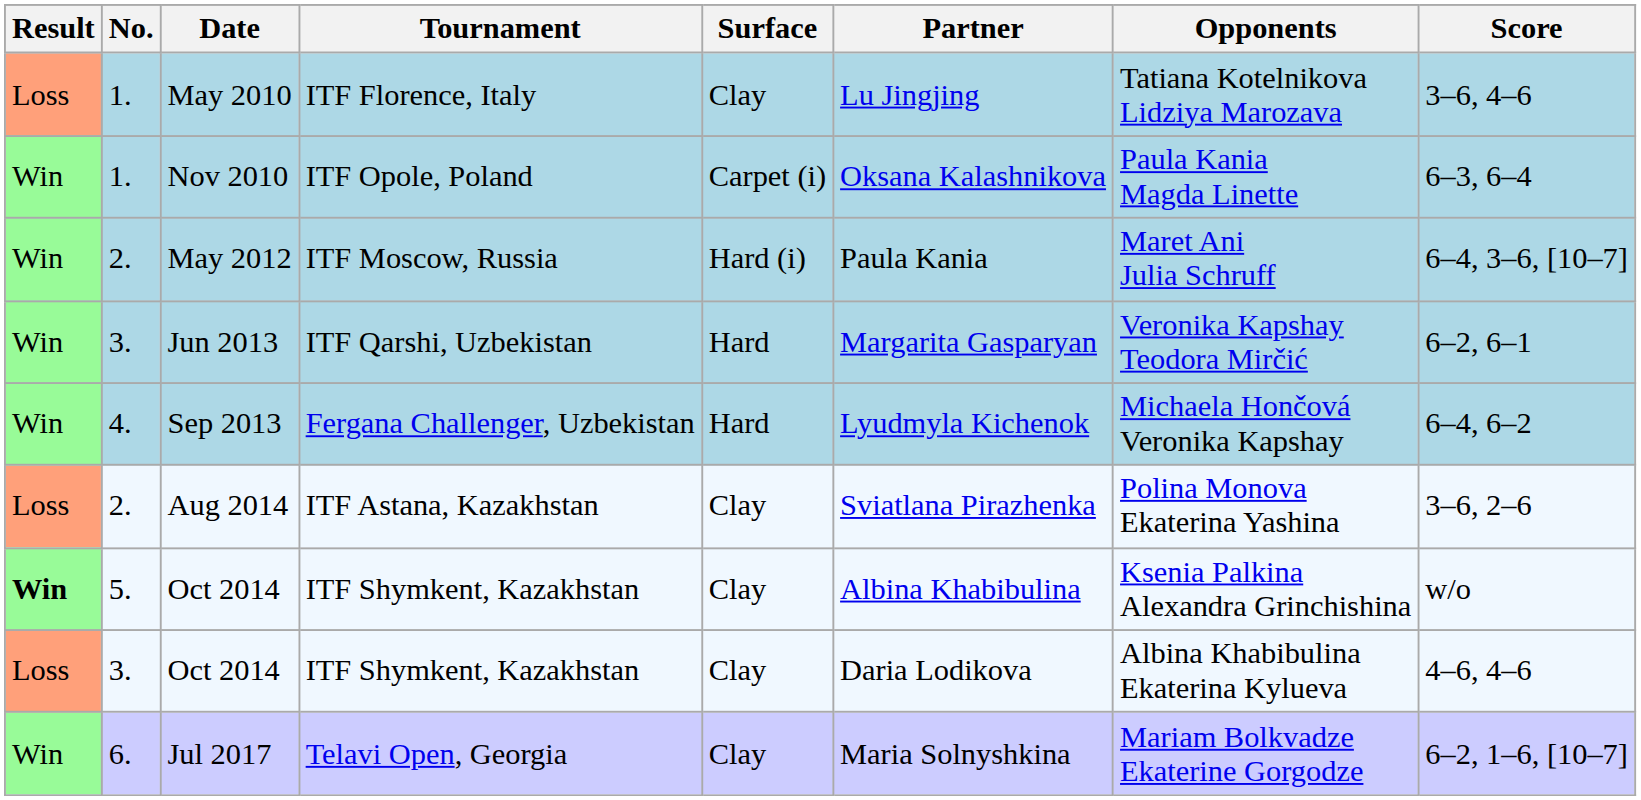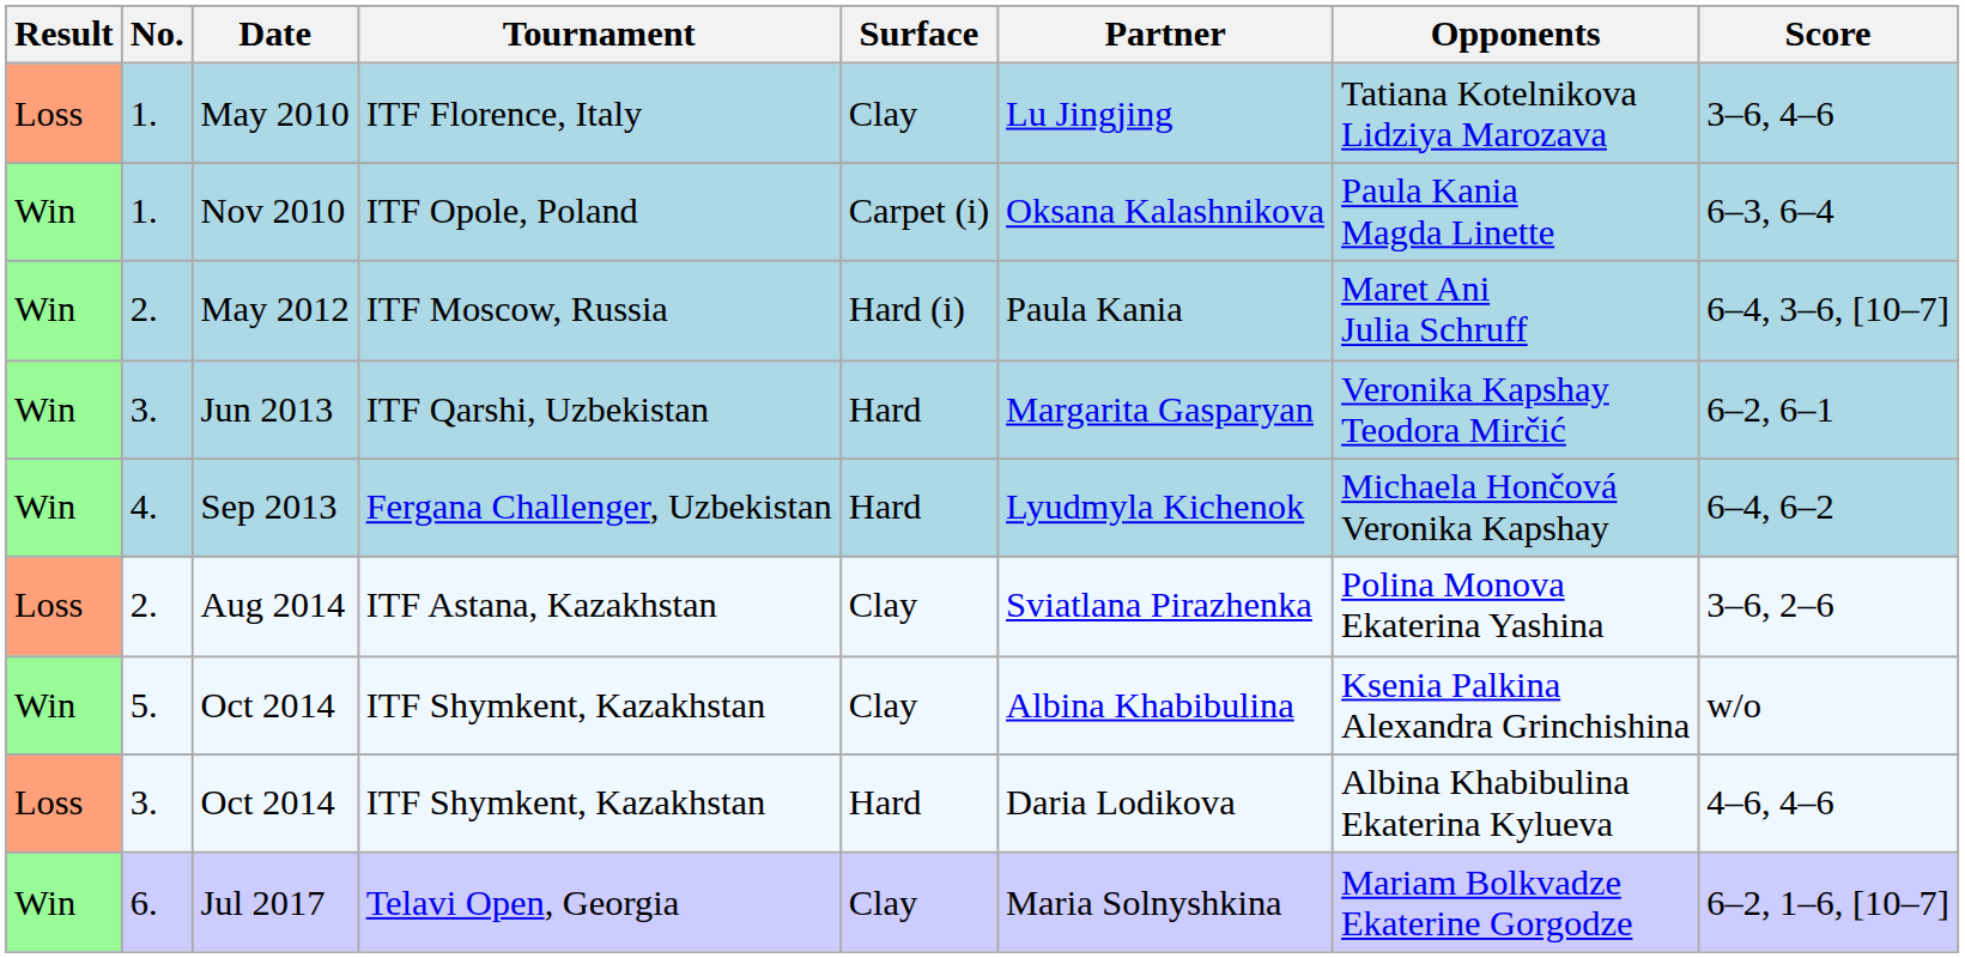5. / Oct 2014 | Result: bold -> normal
3. / Oct 2014 | Surface: Clay -> Hard
